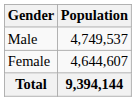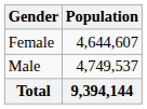rows swapped: Male <-> Female
